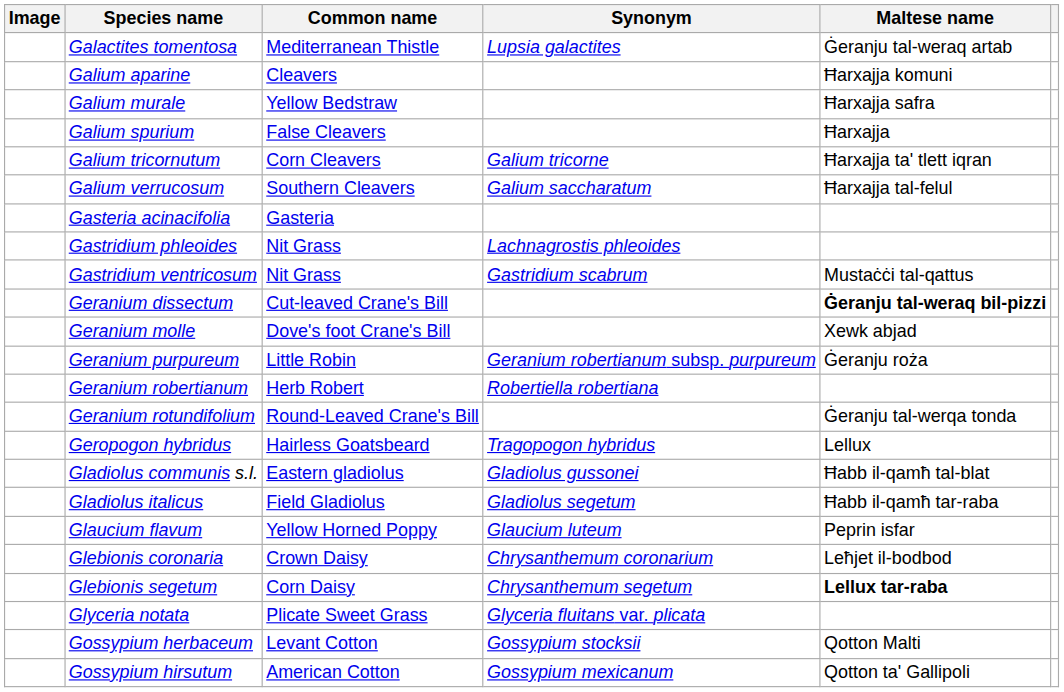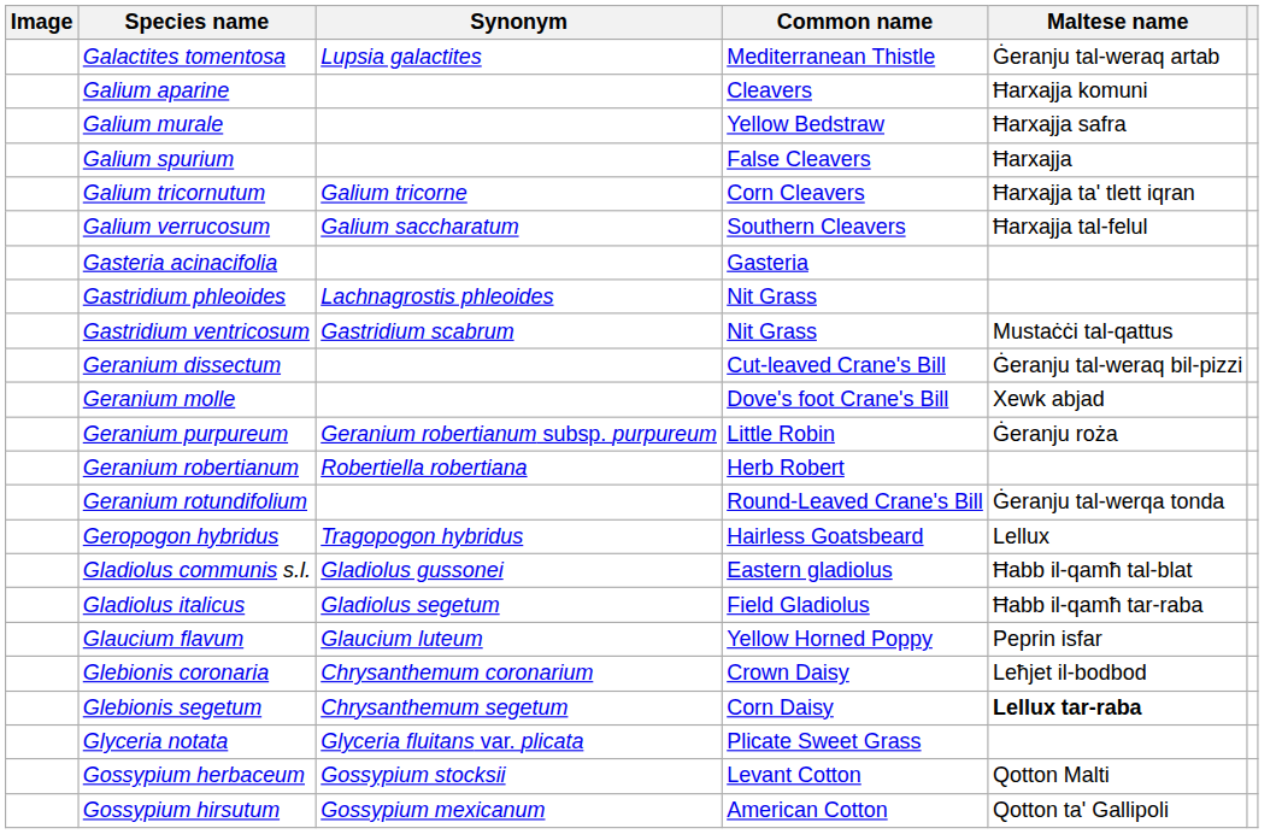columns swapped: Synonym <-> Common name
Geranium dissectum | Maltese name: bold -> normal
